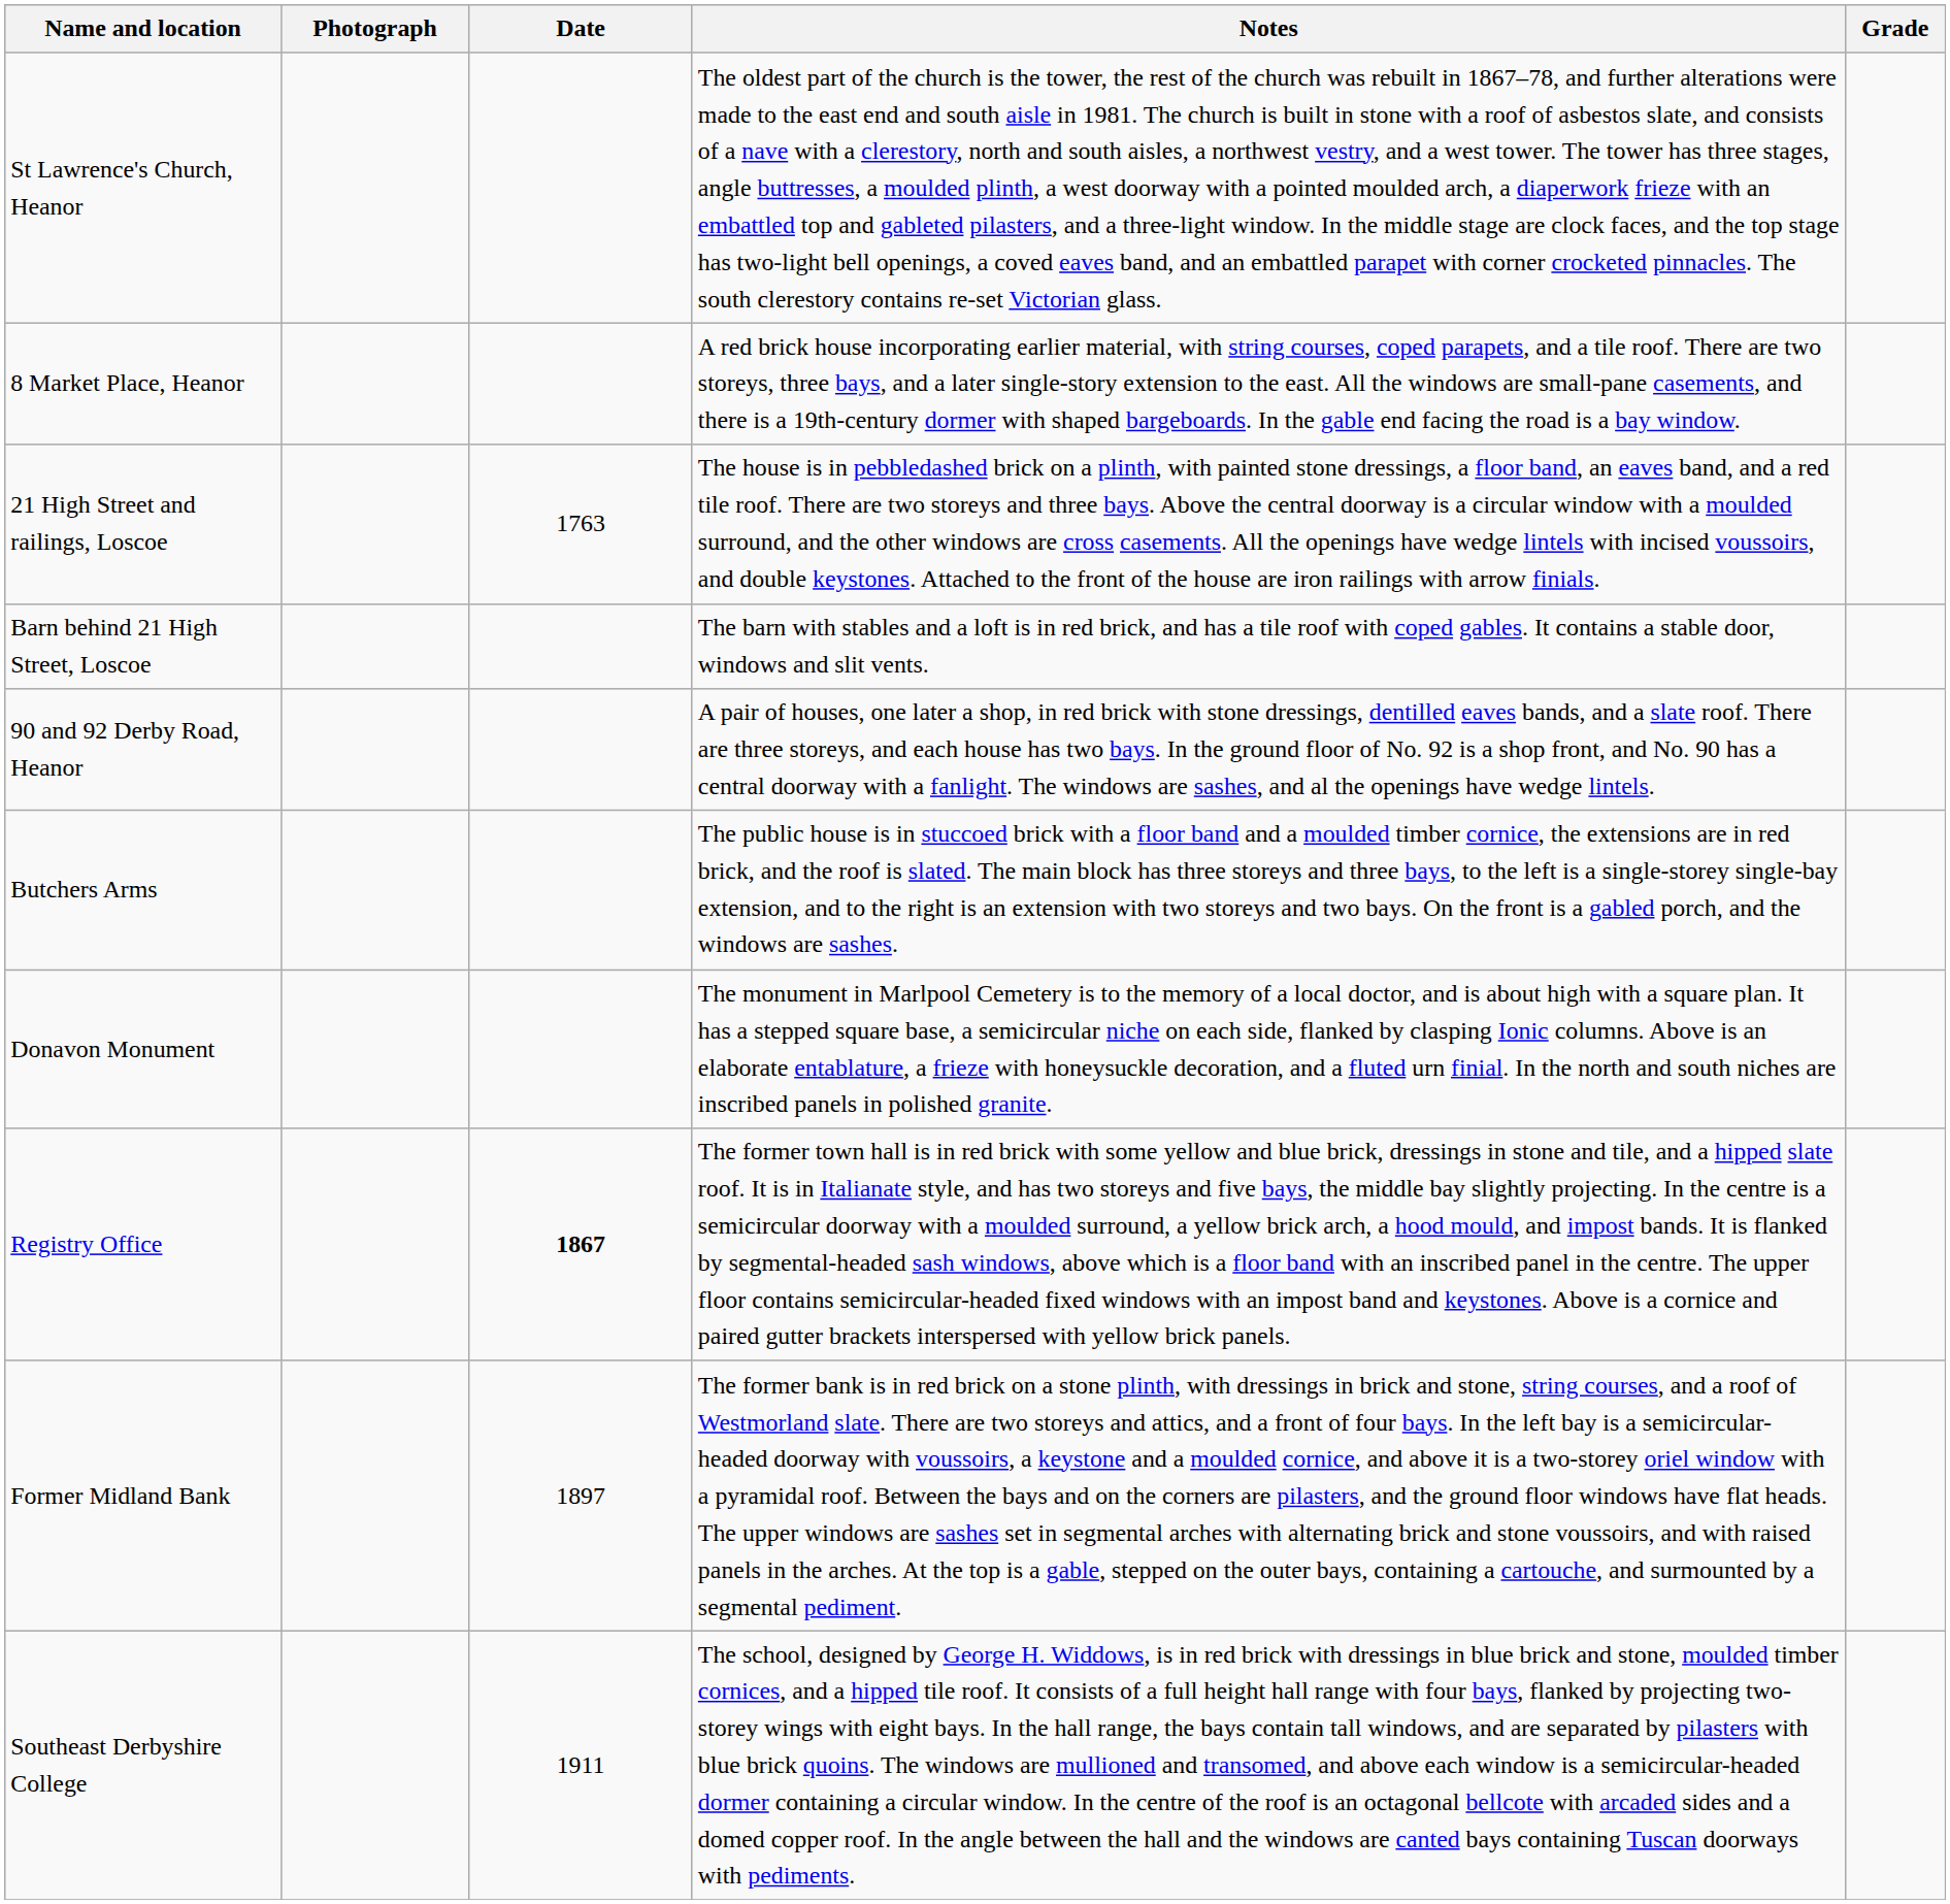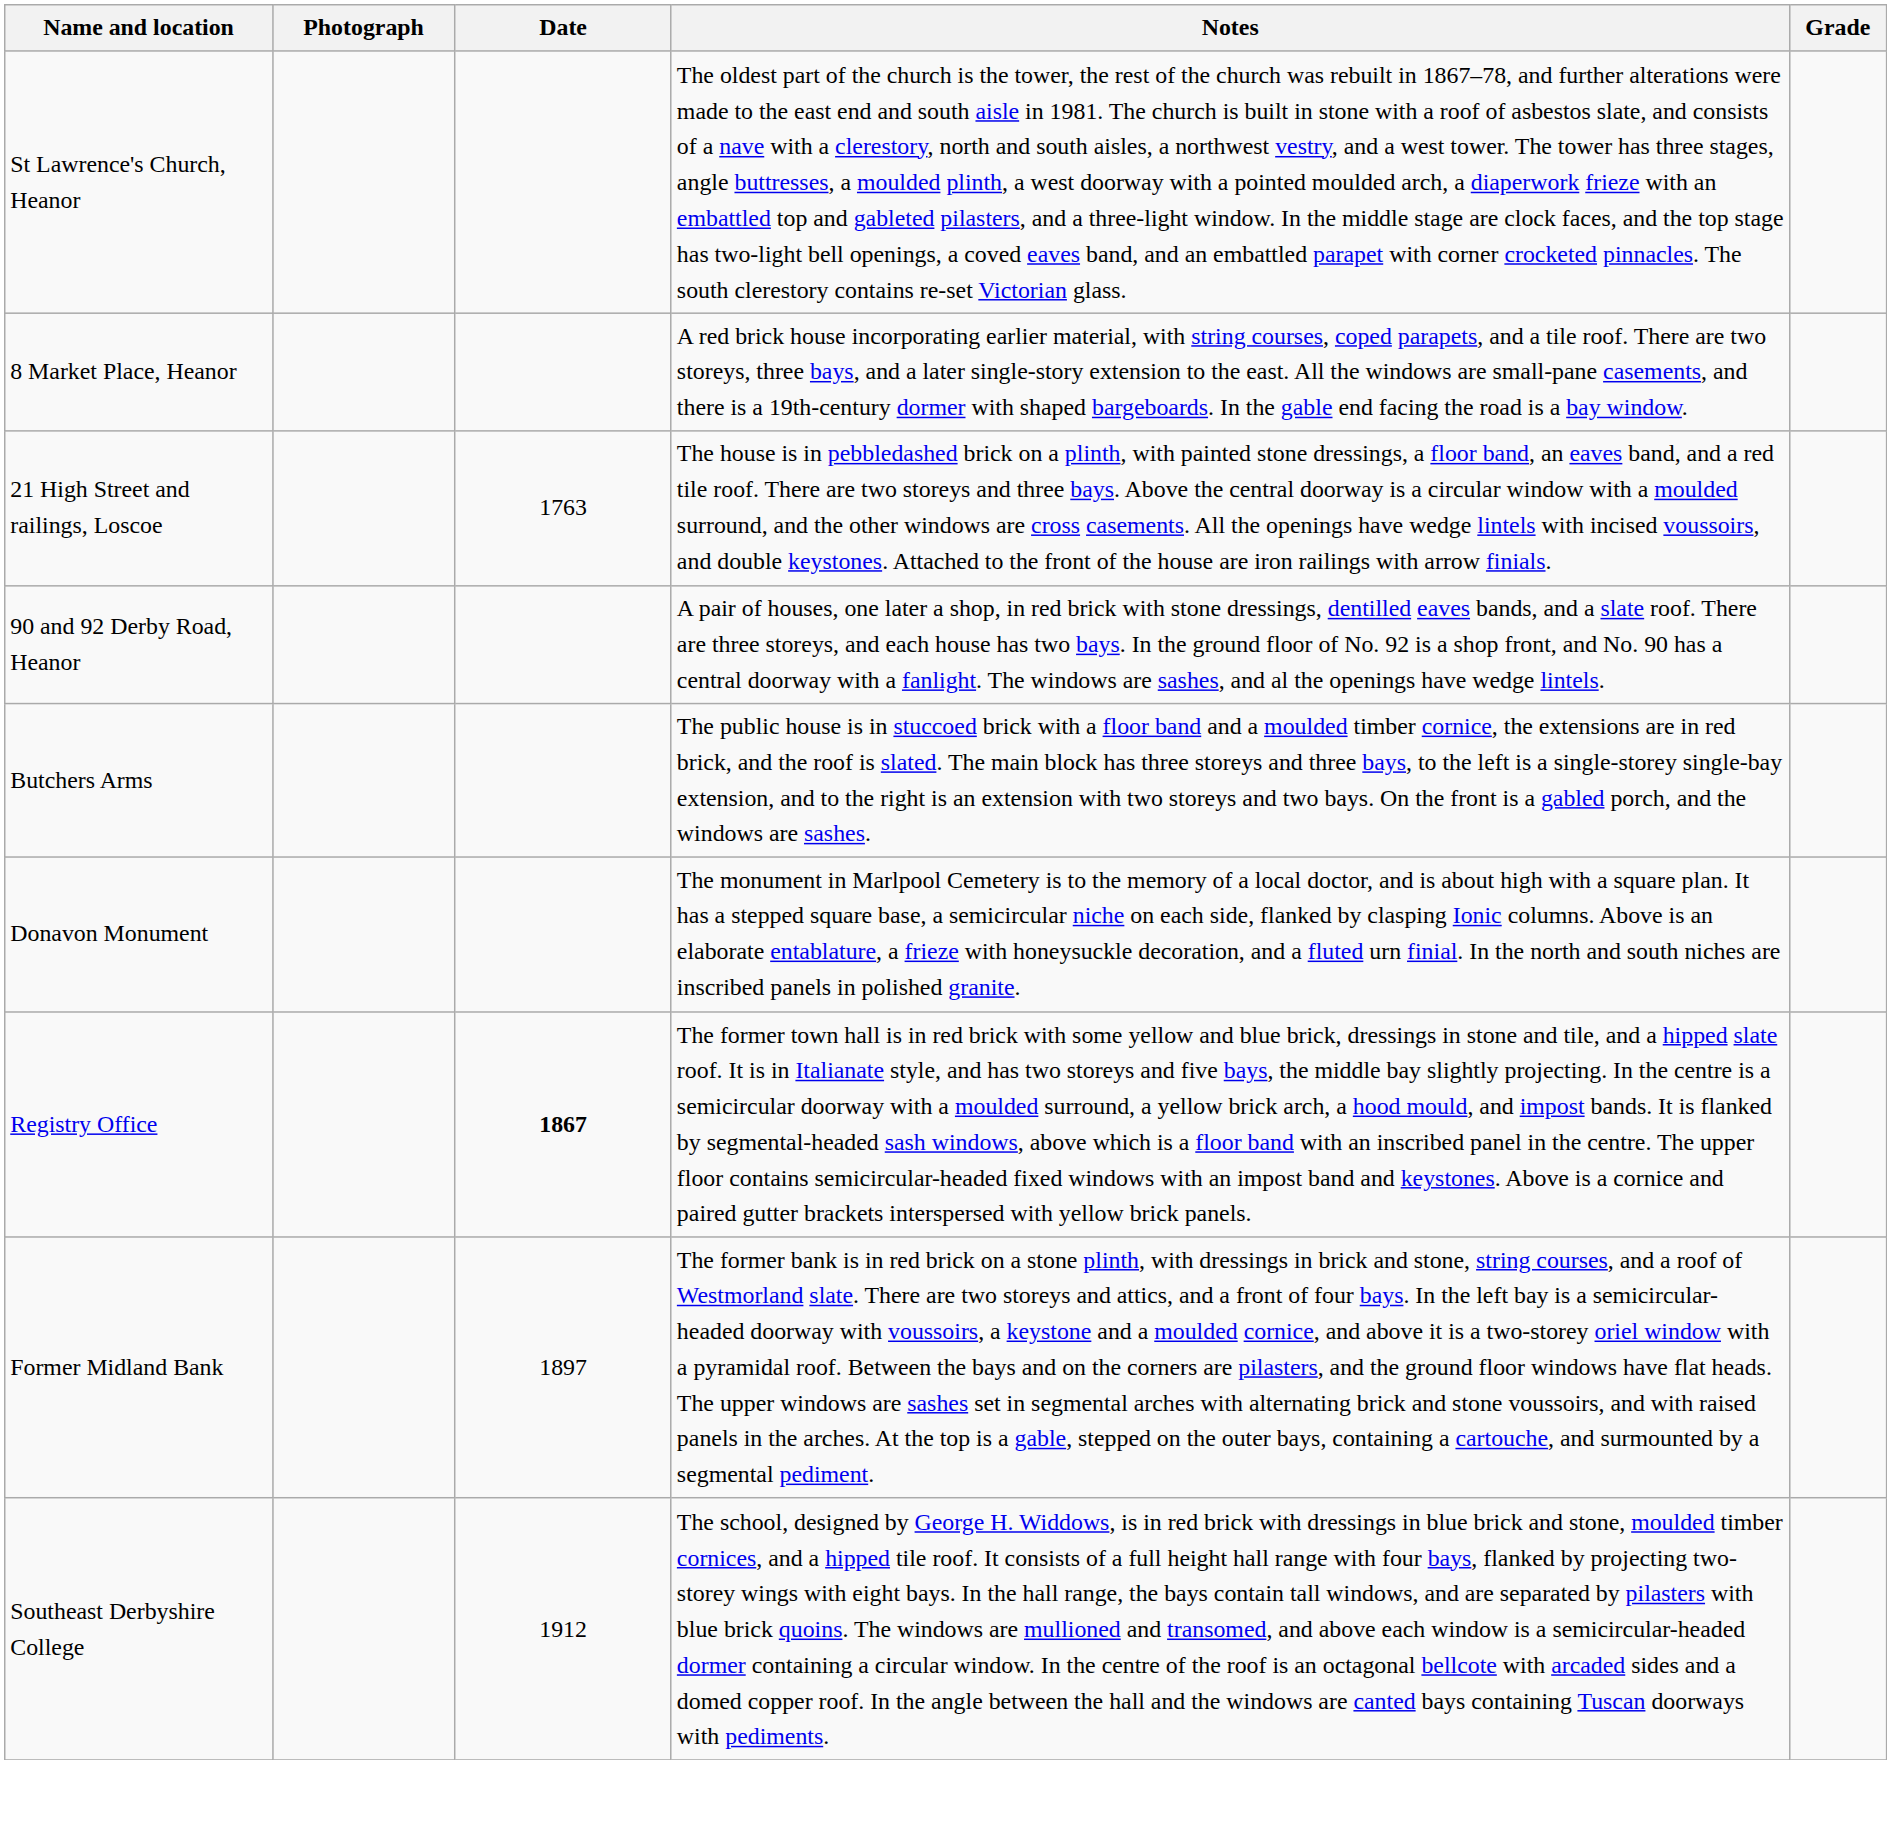- row: Barn behind 21 High Street, Loscoe | The barn with stables and a loft is in red brick, and has a tile roof with coped gables. It contains a stable door, windows and slit vents.
Southeast Derbyshire College | Date: 1911 -> 1912
